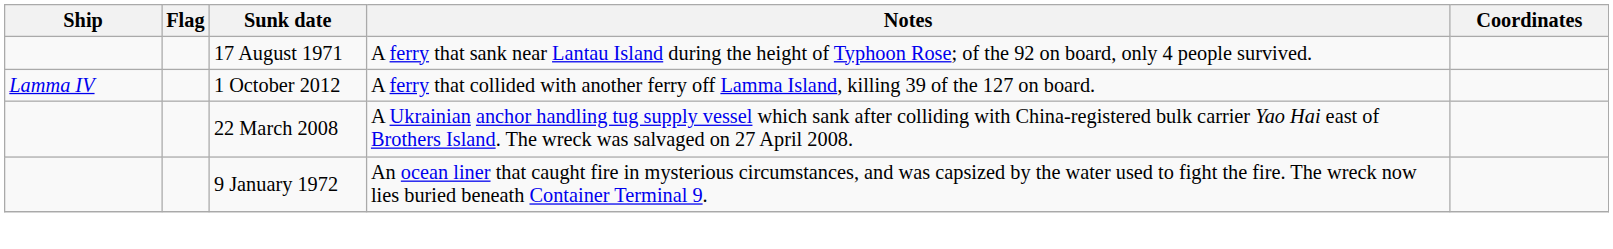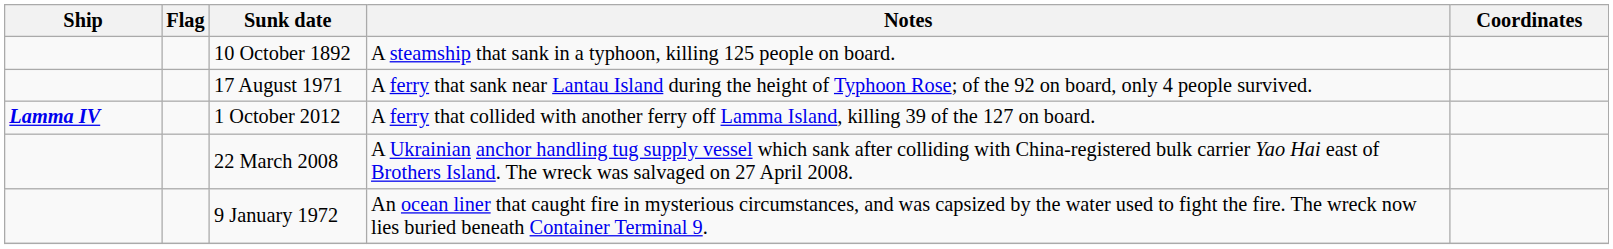+ row: 10 October 1892 | A steamship that sank in a typhoon, killing 125 people on board.
1 October 2012 | Ship: normal -> bold
